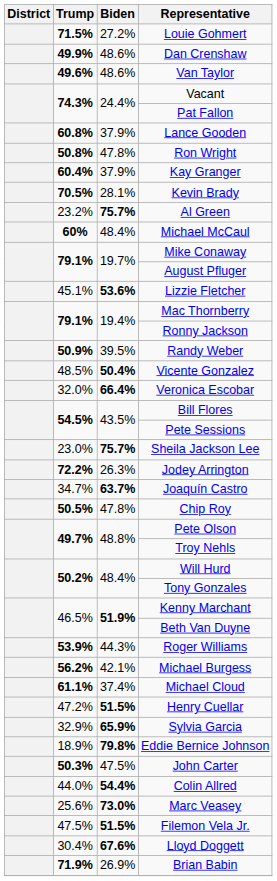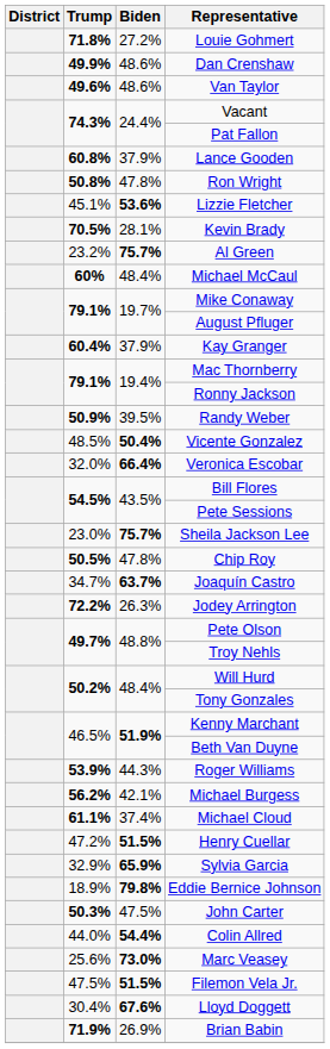Louie Gohmert | Trump: 71.5% -> 71.8%
rows swapped: Lizzie Fletcher <-> Kay Granger
rows swapped: Jodey Arrington <-> Chip Roy
